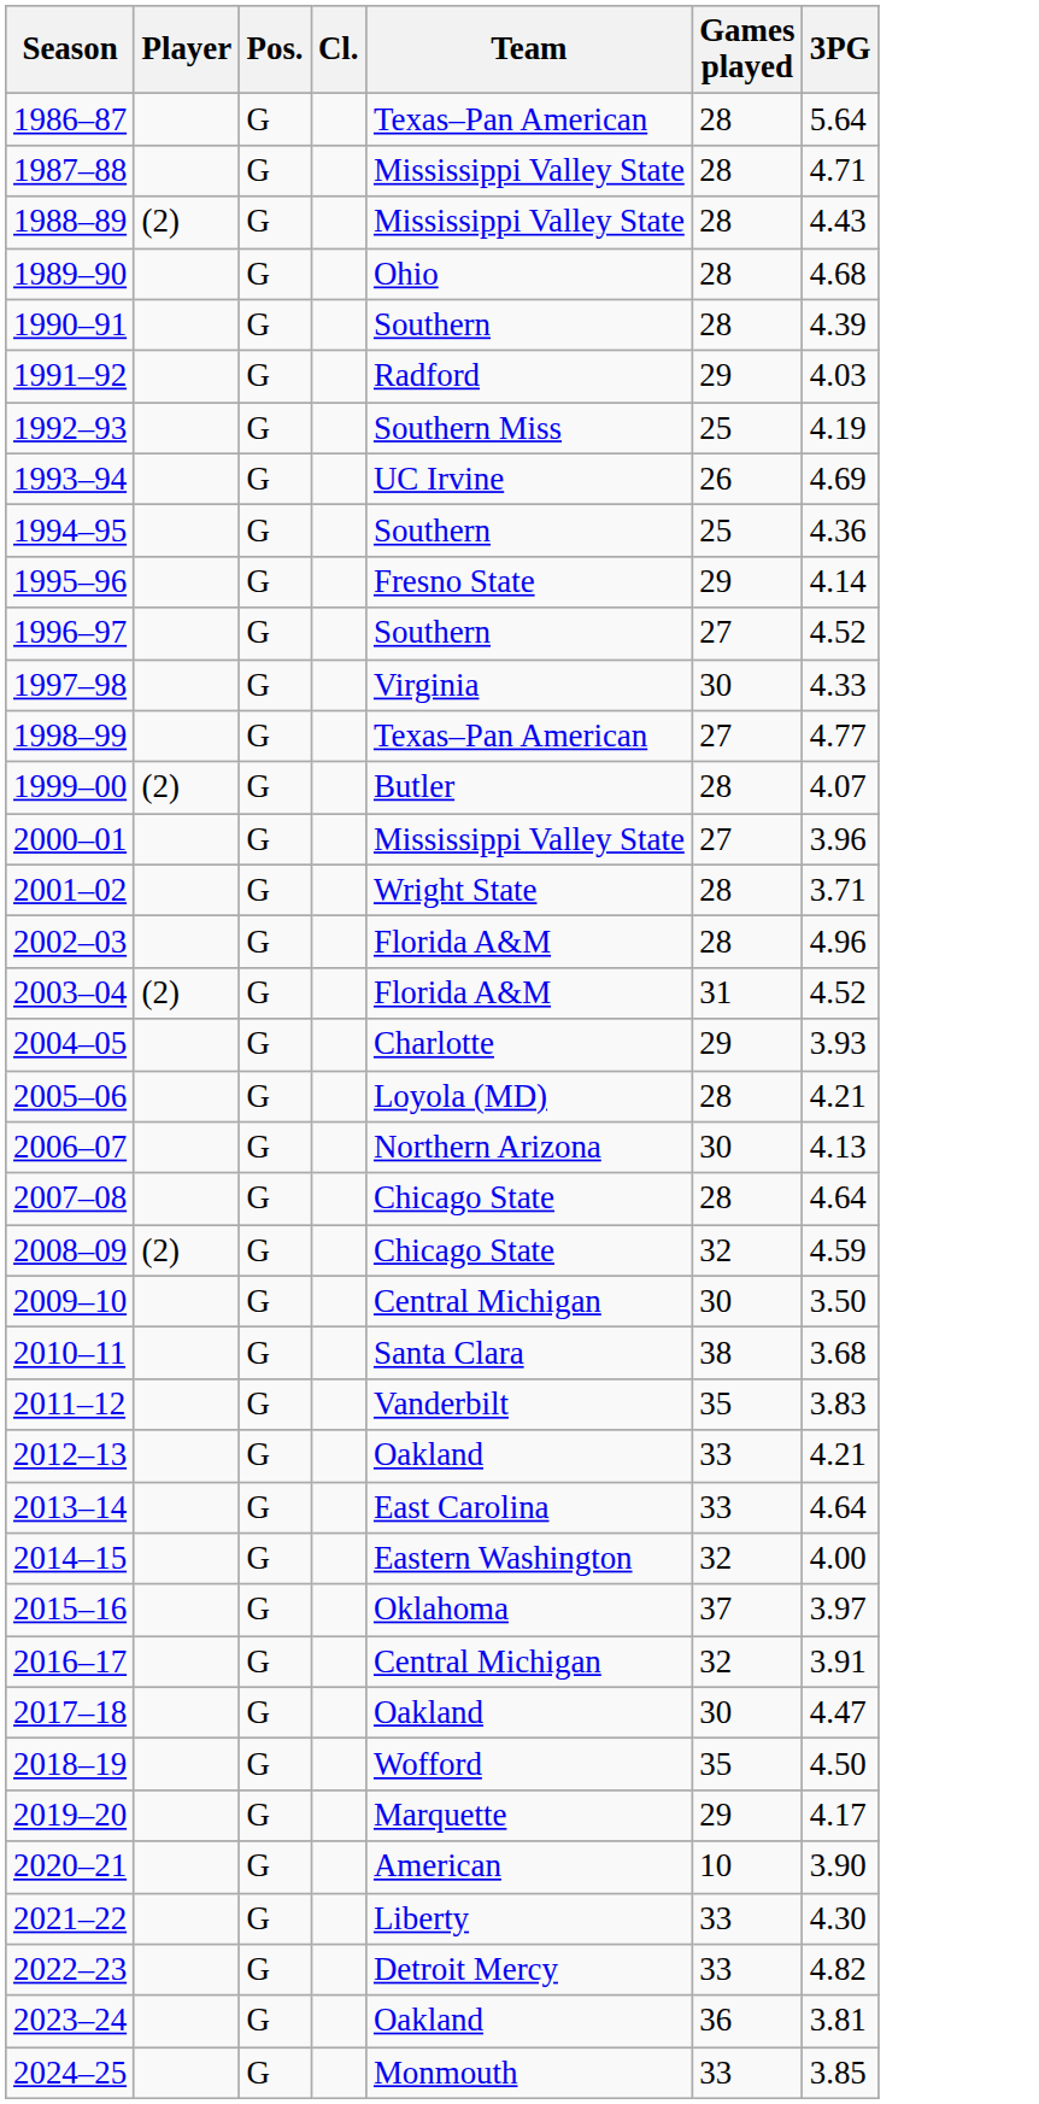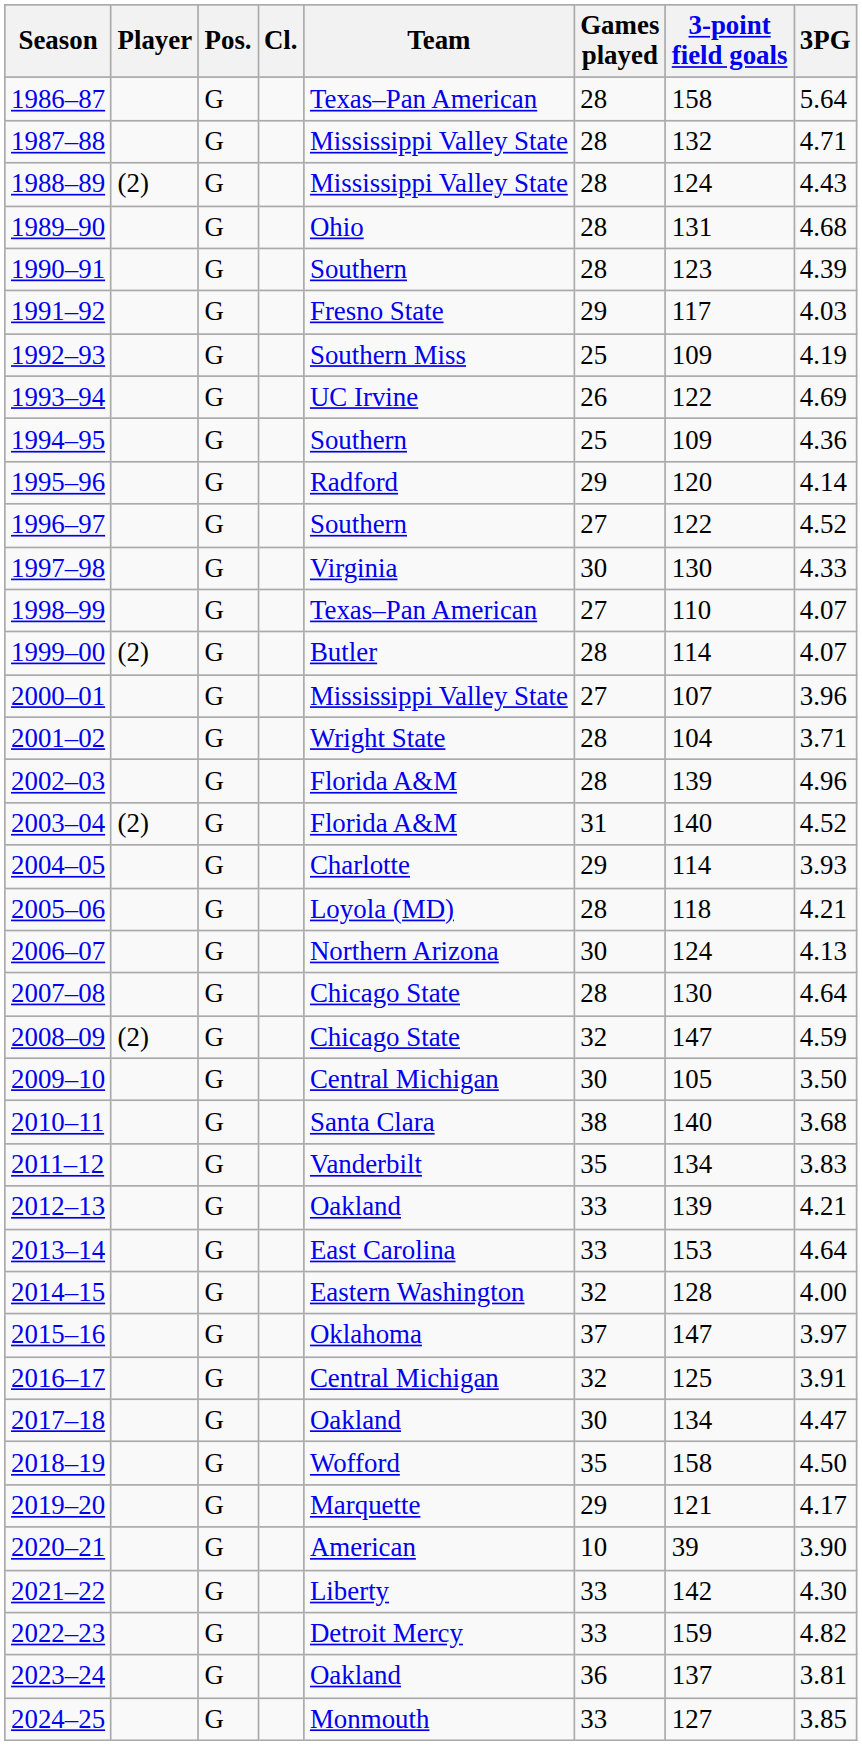+ column: 3-point field goals | 158 | 132 | 124 | 131 | 123 | 117 | 109 | 122 | 109 | 120 | 122 | 130 | 110 | 114 | 107 | 104 | 139 | 140 | 114 | 118 | 124 | 130 | 147 | 105 | 140 | 134 | 139 | 153 | 128 | 147 | 125 | 134 | 158 | 121 | 39 | 142 | 159 | 137 | 127
1991–92 | Team: Radford -> Fresno State
1995–96 | Team: Fresno State -> Radford
1998–99 | 3PG: 4.77 -> 4.07
